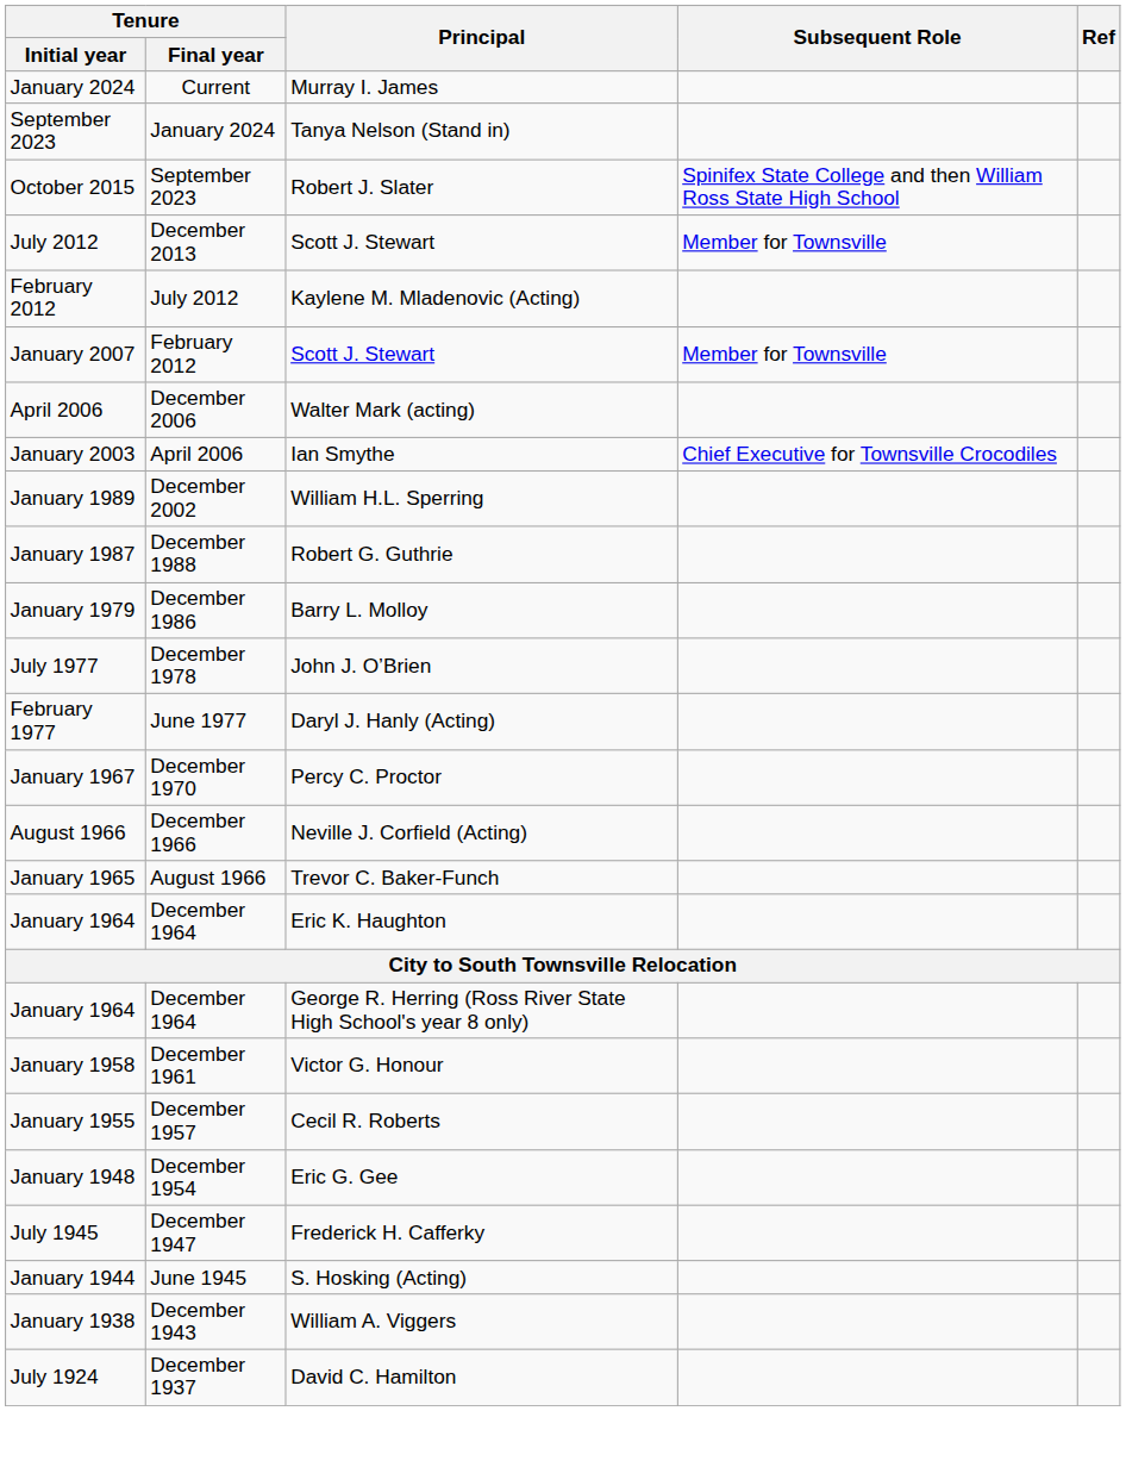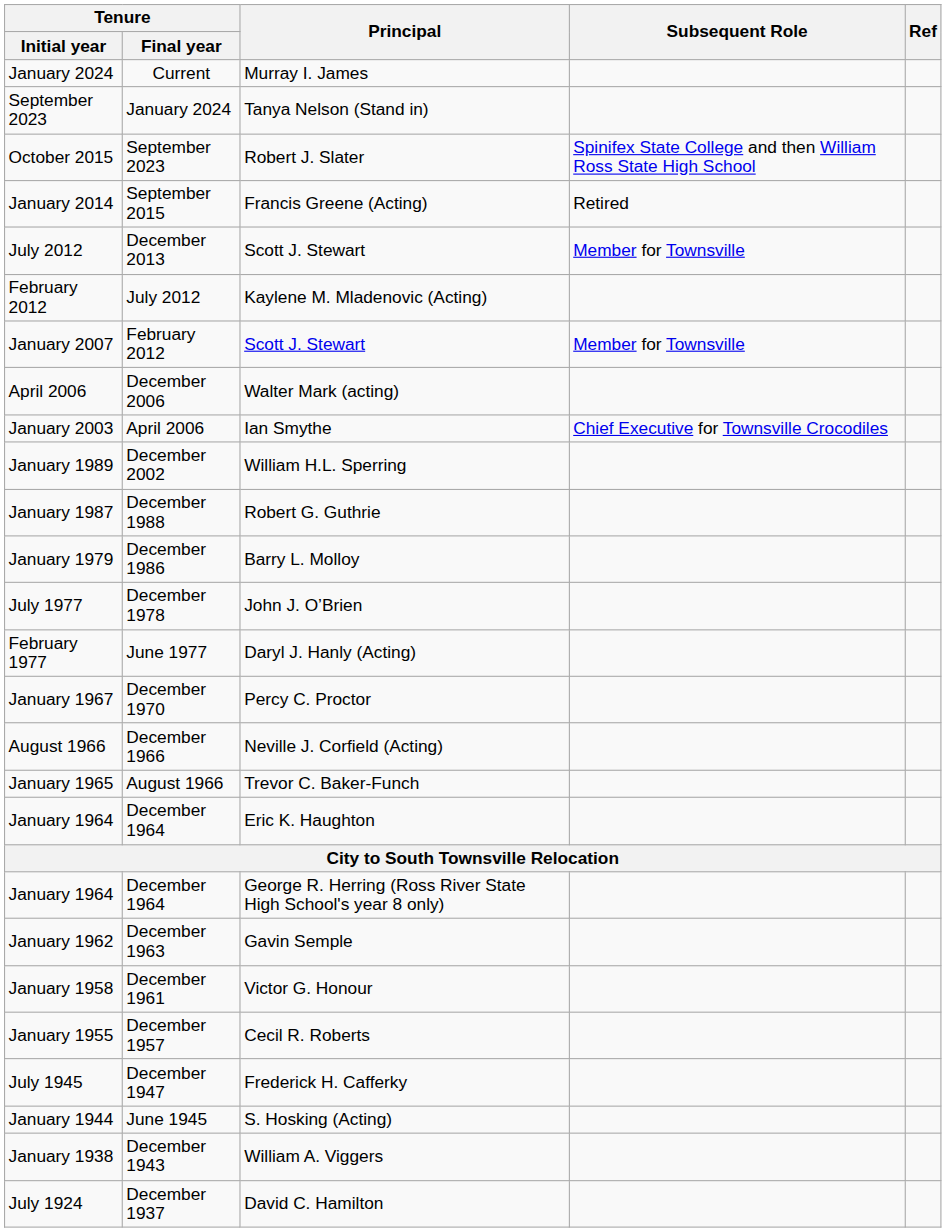+ row: January 2014 | September 2015 | Francis Greene (Acting) | Retired
+ row: January 1962 | December 1963 | Gavin Semple
- row: January 1948 | December 1954 | Eric G. Gee
